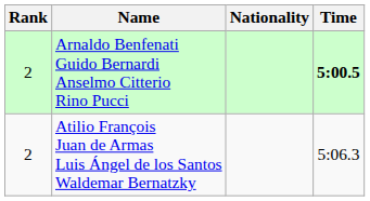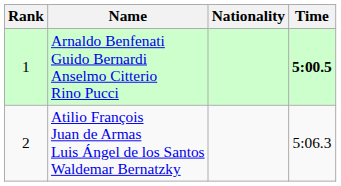Arnaldo Benfenati Guido Bernardi Anselmo Citterio Rino Pucci | Rank: 2 -> 1
